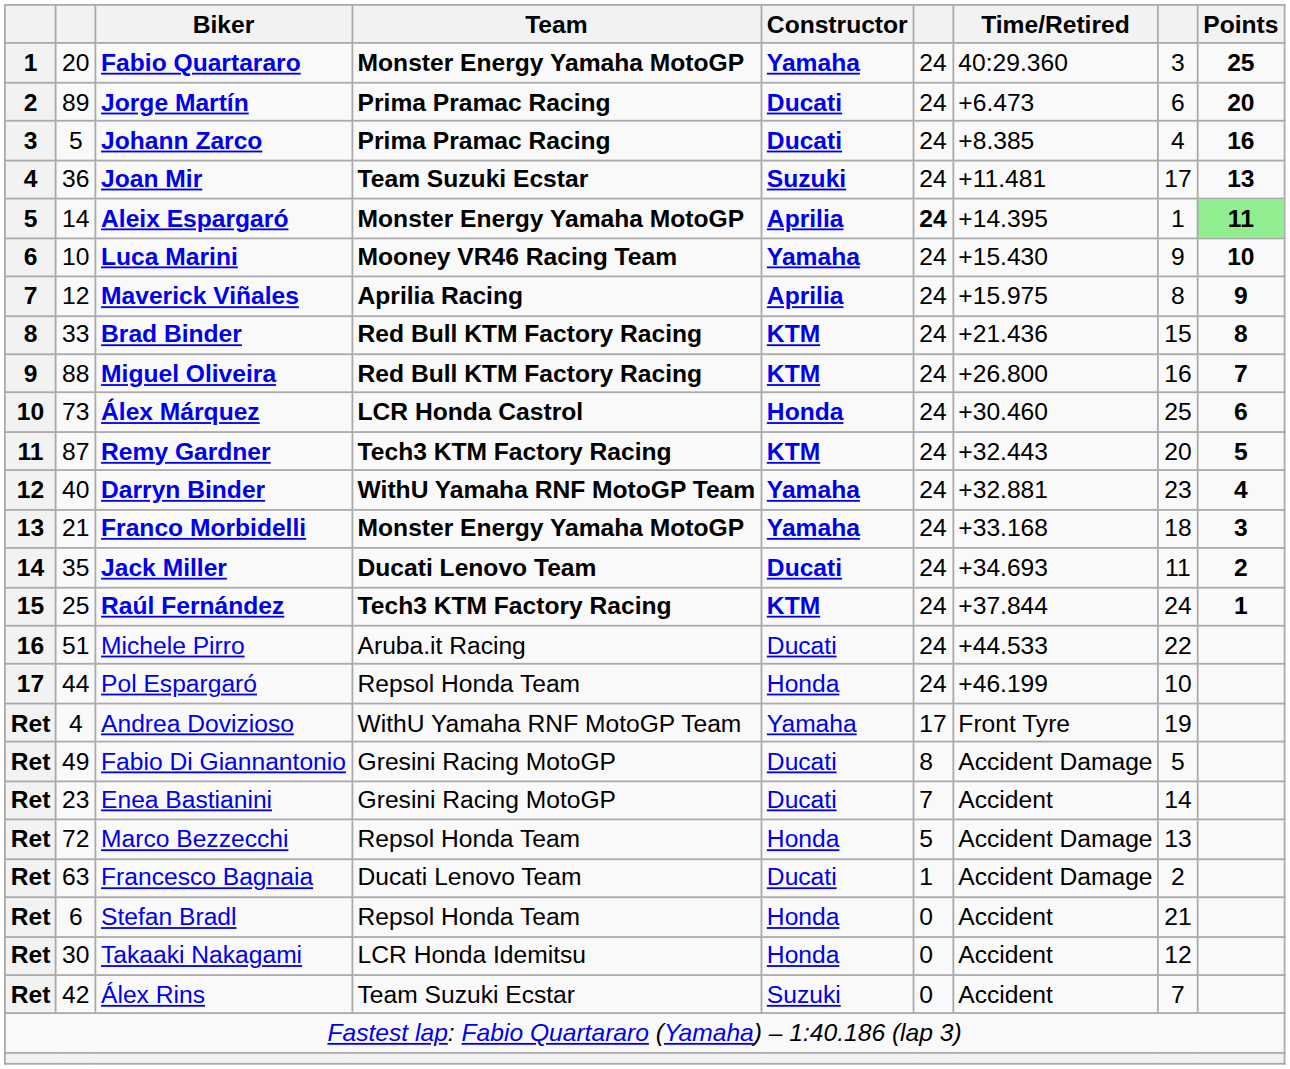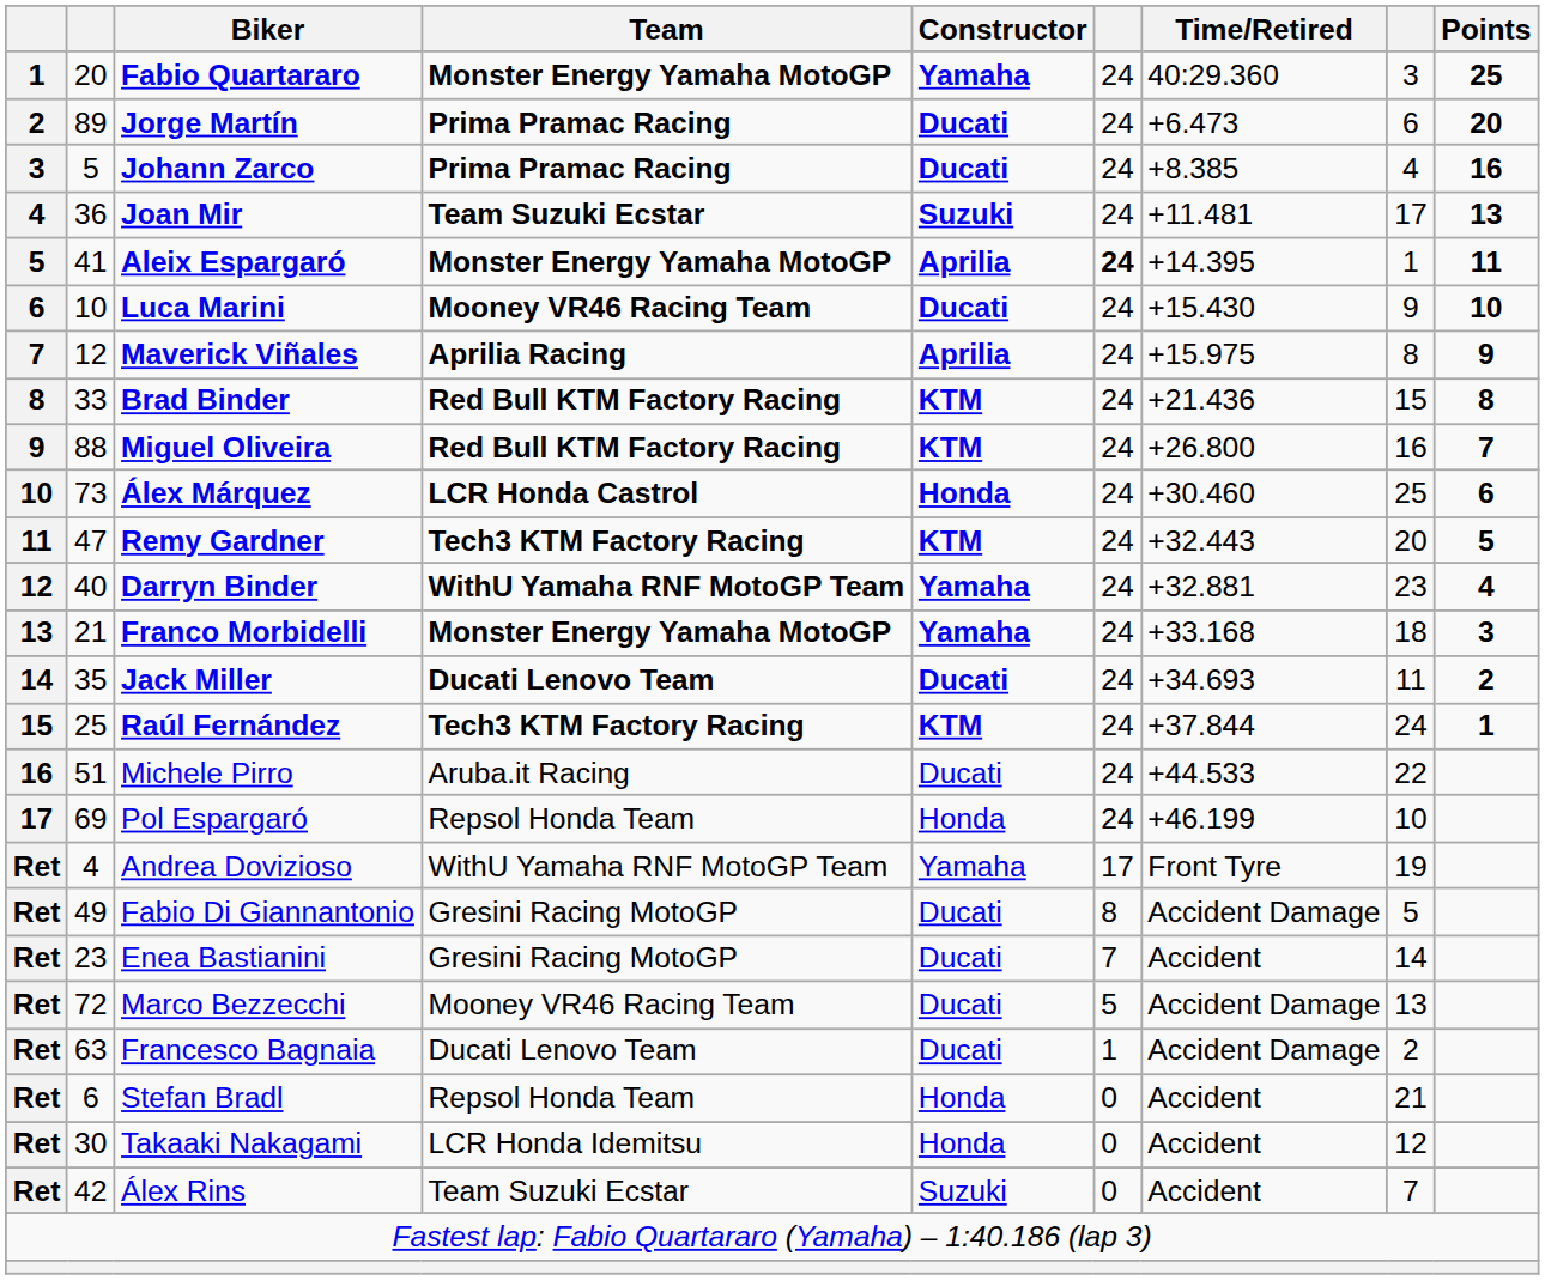Aleix Espargaró | column 2: 14 -> 41
Aleix Espargaró | Points: lightgreen background -> no background
Luca Marini | Constructor: Yamaha -> Ducati
Remy Gardner | column 2: 87 -> 47
Pol Espargaró | column 2: 44 -> 69
Marco Bezzecchi | Team: Repsol Honda Team -> Mooney VR46 Racing Team
Marco Bezzecchi | Constructor: Honda -> Ducati
